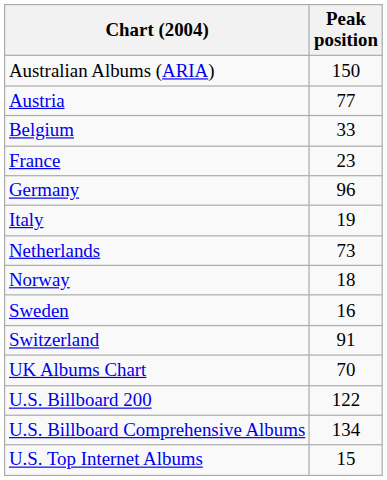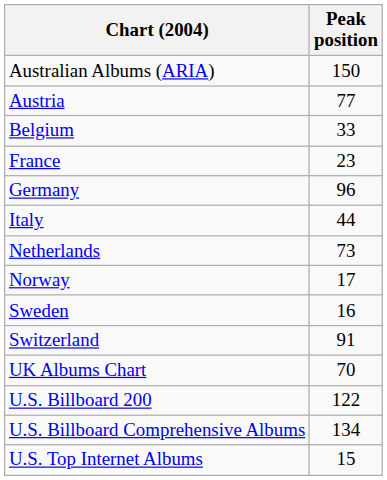Italy | Peak position: 19 -> 44
Norway | Peak position: 18 -> 17
